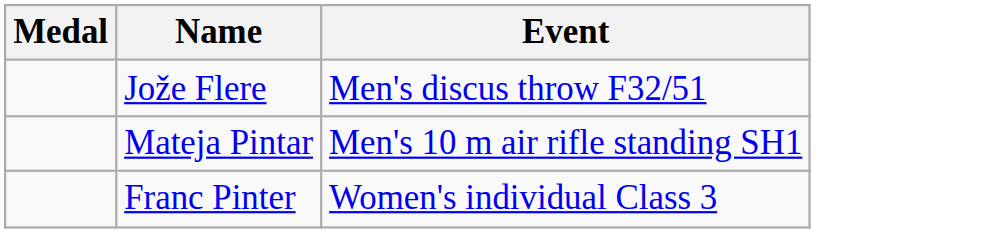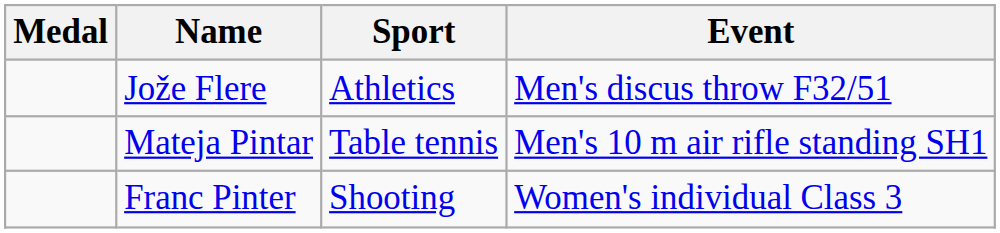+ column: Sport | Athletics | Table tennis | Shooting
